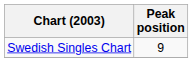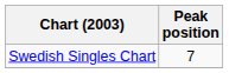Swedish Singles Chart | Peak position: 9 -> 7
